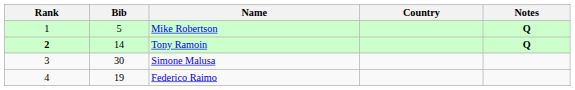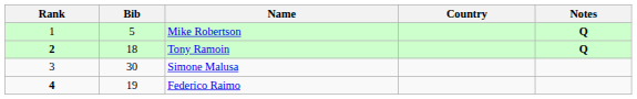Tony Ramoin | Bib: 14 -> 18
Federico Raimo | Rank: normal -> bold
